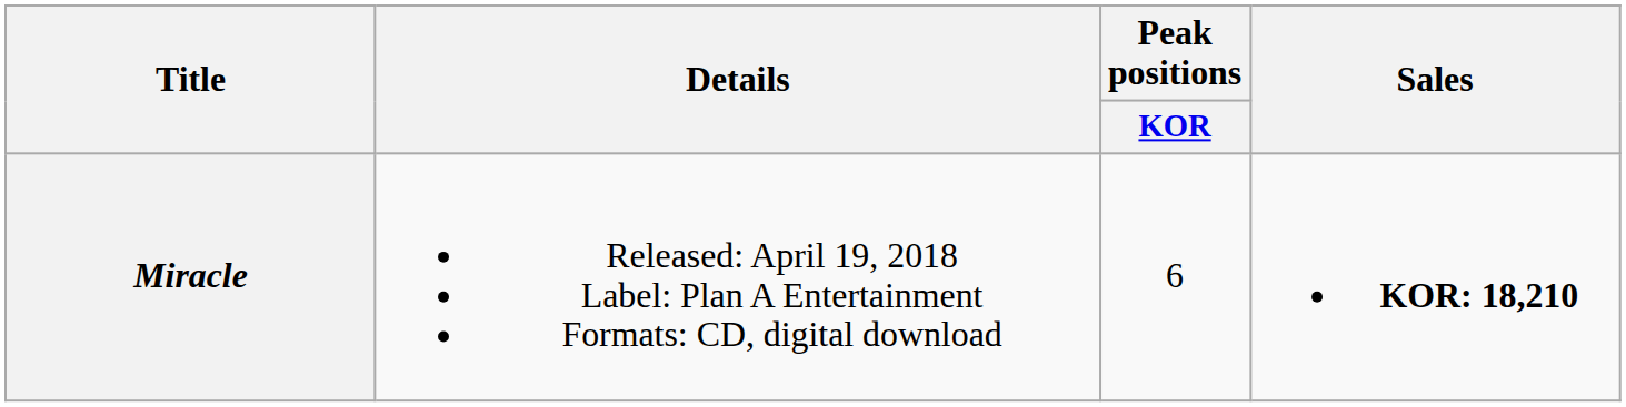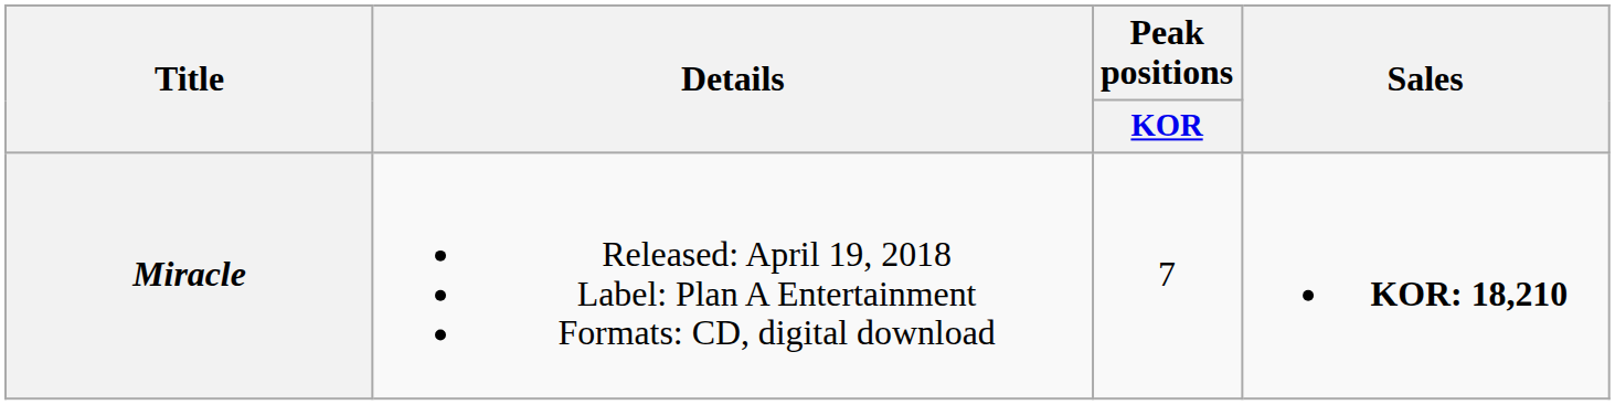Miracle | Peak positions / KOR: 6 -> 7
